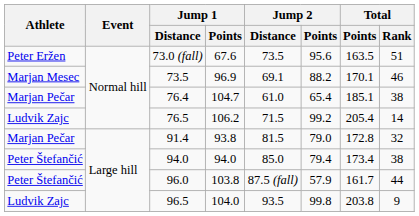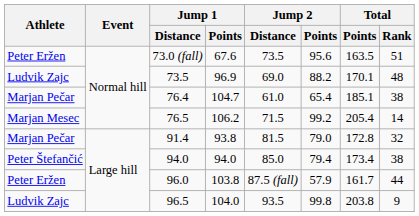96.9 | Athlete: Marjan Mesec -> Ludvik Zajc
96.9 | Jump 2 / Distance: 69.1 -> 69.0
96.9 | Total / Rank: 46 -> 48
106.2 | Athlete: Ludvik Zajc -> Marjan Mesec
103.8 | Athlete: Peter Štefančić -> Peter Eržen
